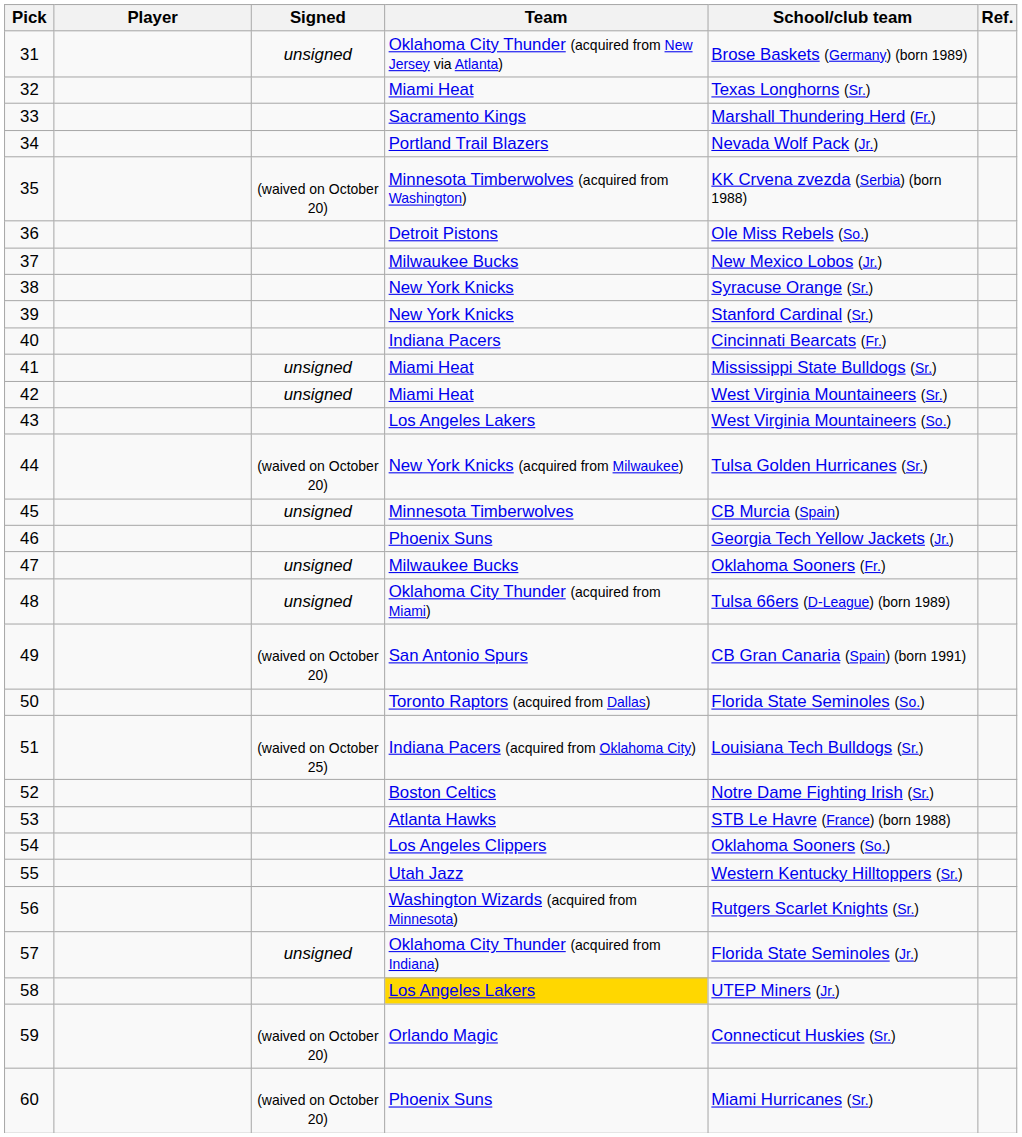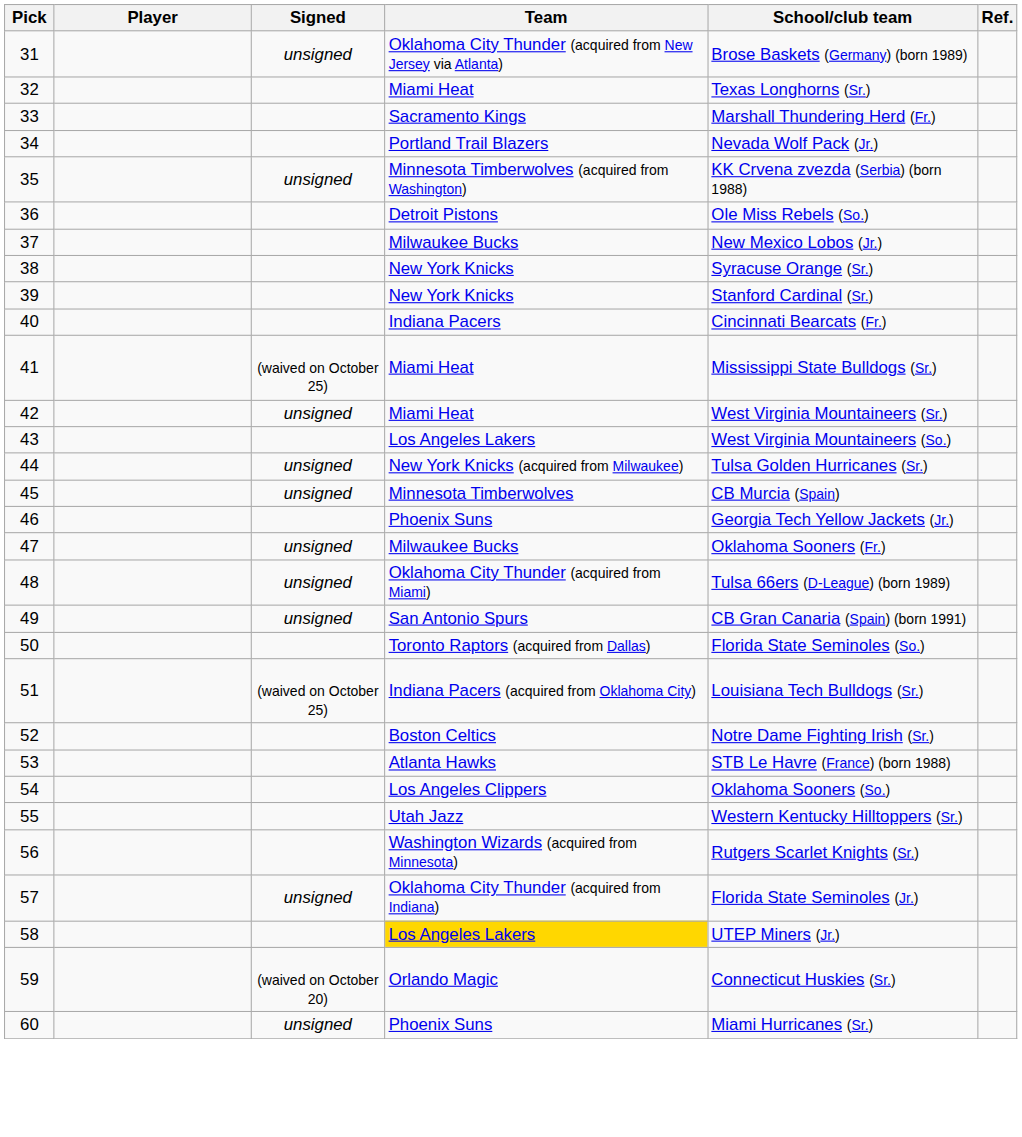35 | Signed: (waived on October 20) -> unsigned
41 | Signed: unsigned -> (waived on October 25)
44 | Signed: (waived on October 20) -> unsigned
49 | Signed: (waived on October 20) -> unsigned
60 | Signed: (waived on October 20) -> unsigned
